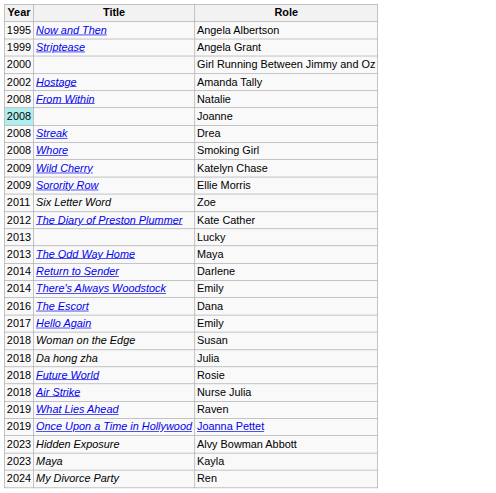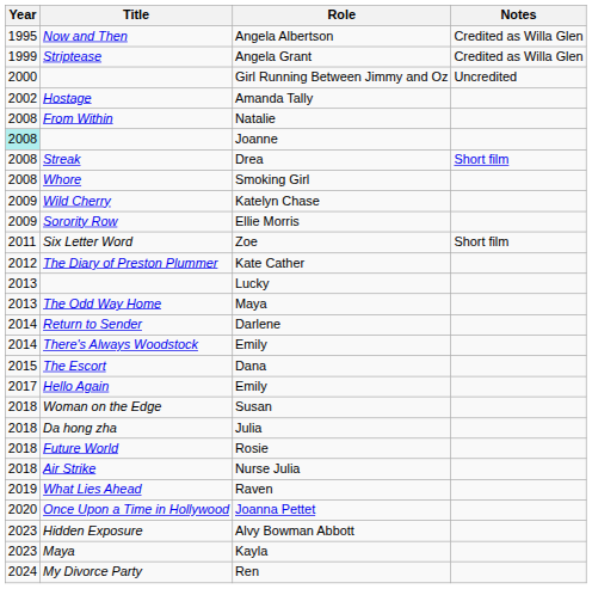+ column: Notes | Credited as Willa Glen | Credited as Willa Glen | Uncredited | Short film | Short film
Dana | Year: 2016 -> 2015
Joanna Pettet | Year: 2019 -> 2020
